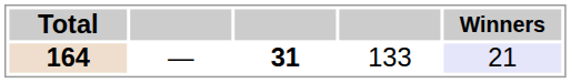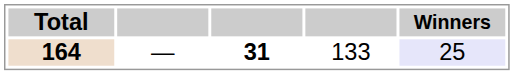164 | Winners: 21 -> 25
